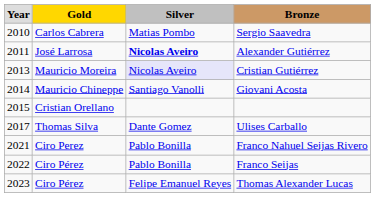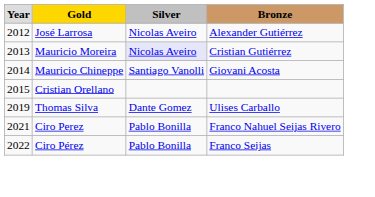- row: 2010 | Carlos Cabrera | Matias Pombo | Sergio Saavedra
Alexander Gutiérrez | column 1: 2011 -> 2012
Alexander Gutiérrez | column 3: bold -> normal
Ulises Carballo | column 1: 2017 -> 2019
- row: 2023 | Ciro Pérez | Felipe Emanuel Reyes | Thomas Alexander Lucas
